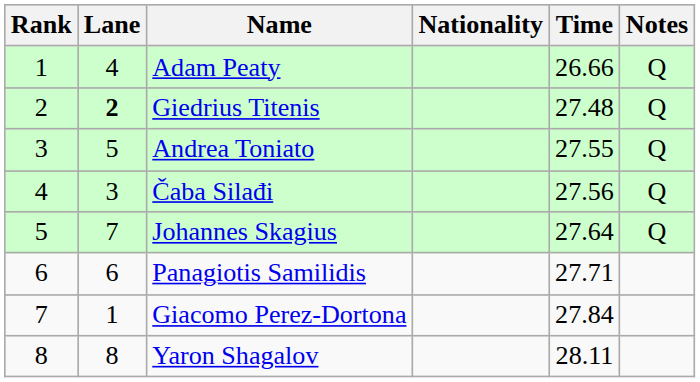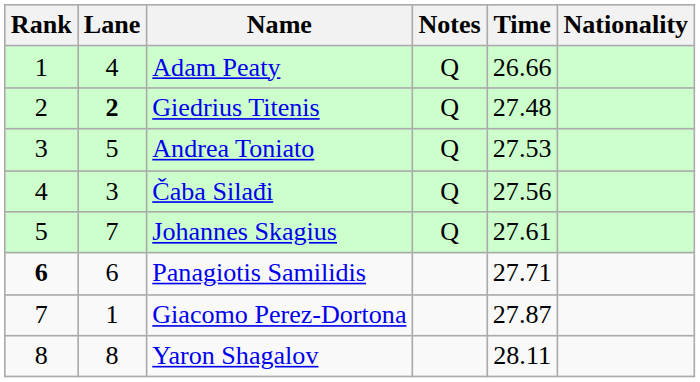columns swapped: Nationality <-> Notes
Andrea Toniato | Time: 27.55 -> 27.53
Johannes Skagius | Time: 27.64 -> 27.61
Panagiotis Samilidis | Rank: normal -> bold
Giacomo Perez-Dortona | Time: 27.84 -> 27.87
